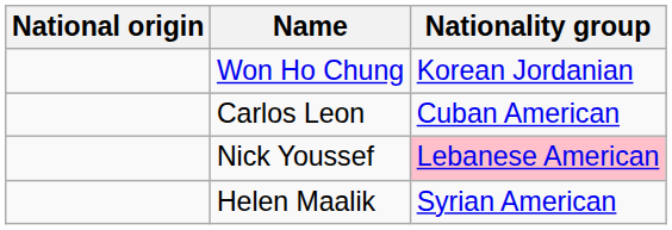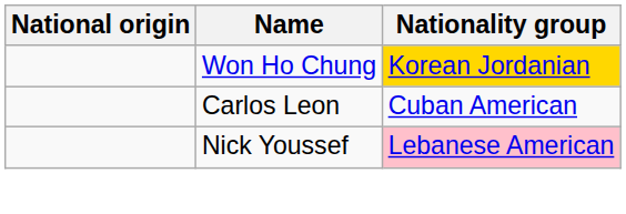Won Ho Chung | Nationality group: no background -> gold background
- row: Helen Maalik | Syrian American
